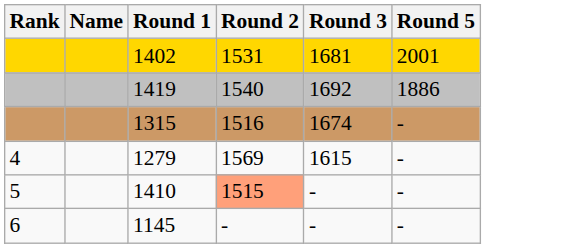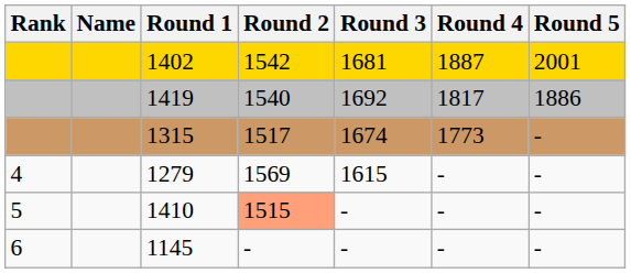+ column: Round 4 | 1887 | 1817 | 1773 | - | - | -
1402 | Round 2: 1531 -> 1542
1315 | Round 2: 1516 -> 1517
